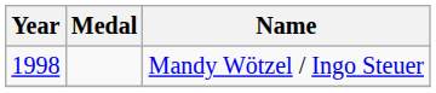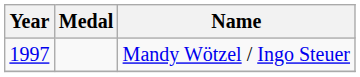Mandy Wötzel / Ingo Steuer | Year: 1998 -> 1997
